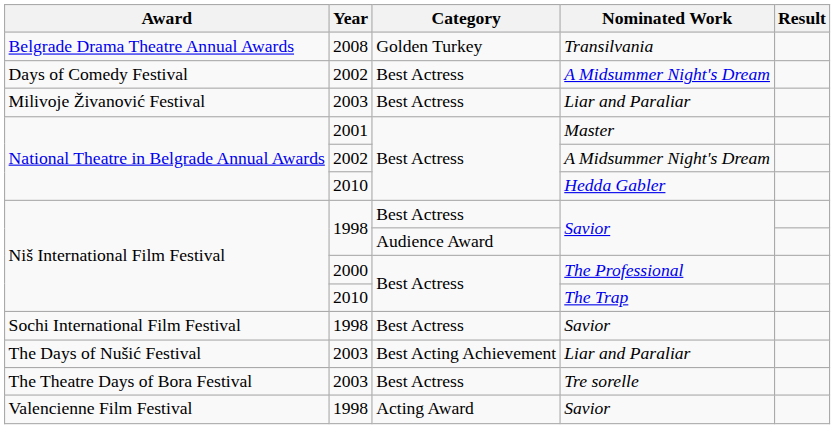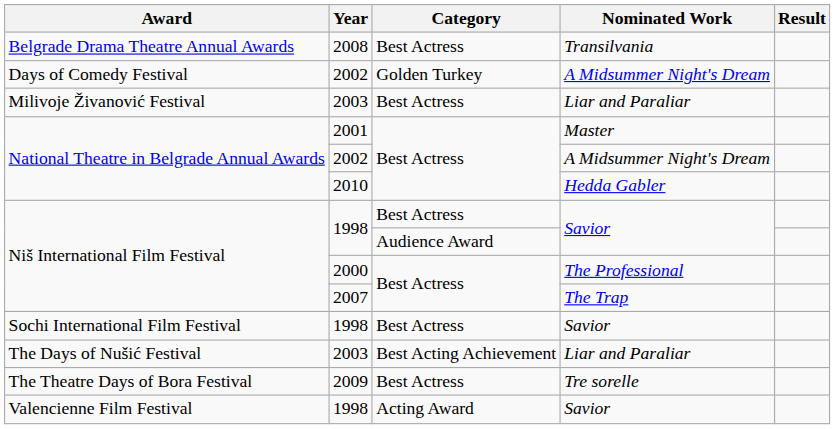Belgrade Drama Theatre Annual Awards | Category: Golden Turkey -> Best Actress
Days of Comedy Festival | Category: Best Actress -> Golden Turkey
Niš International Film Festival / The Trap | Year: 2010 -> 2007
The Theatre Days of Bora Festival | Year: 2003 -> 2009
